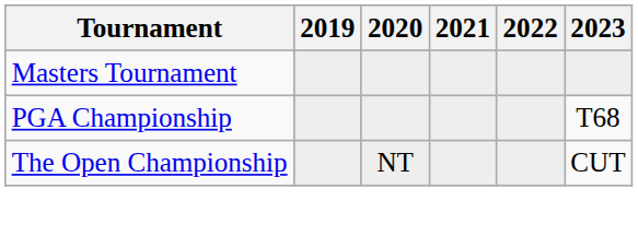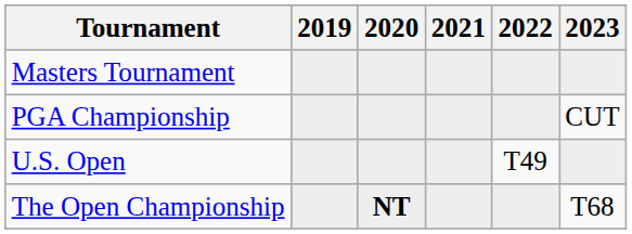PGA Championship | 2023: T68 -> CUT
+ row: U.S. Open | T49
The Open Championship | 2020: normal -> bold
The Open Championship | 2023: CUT -> T68
